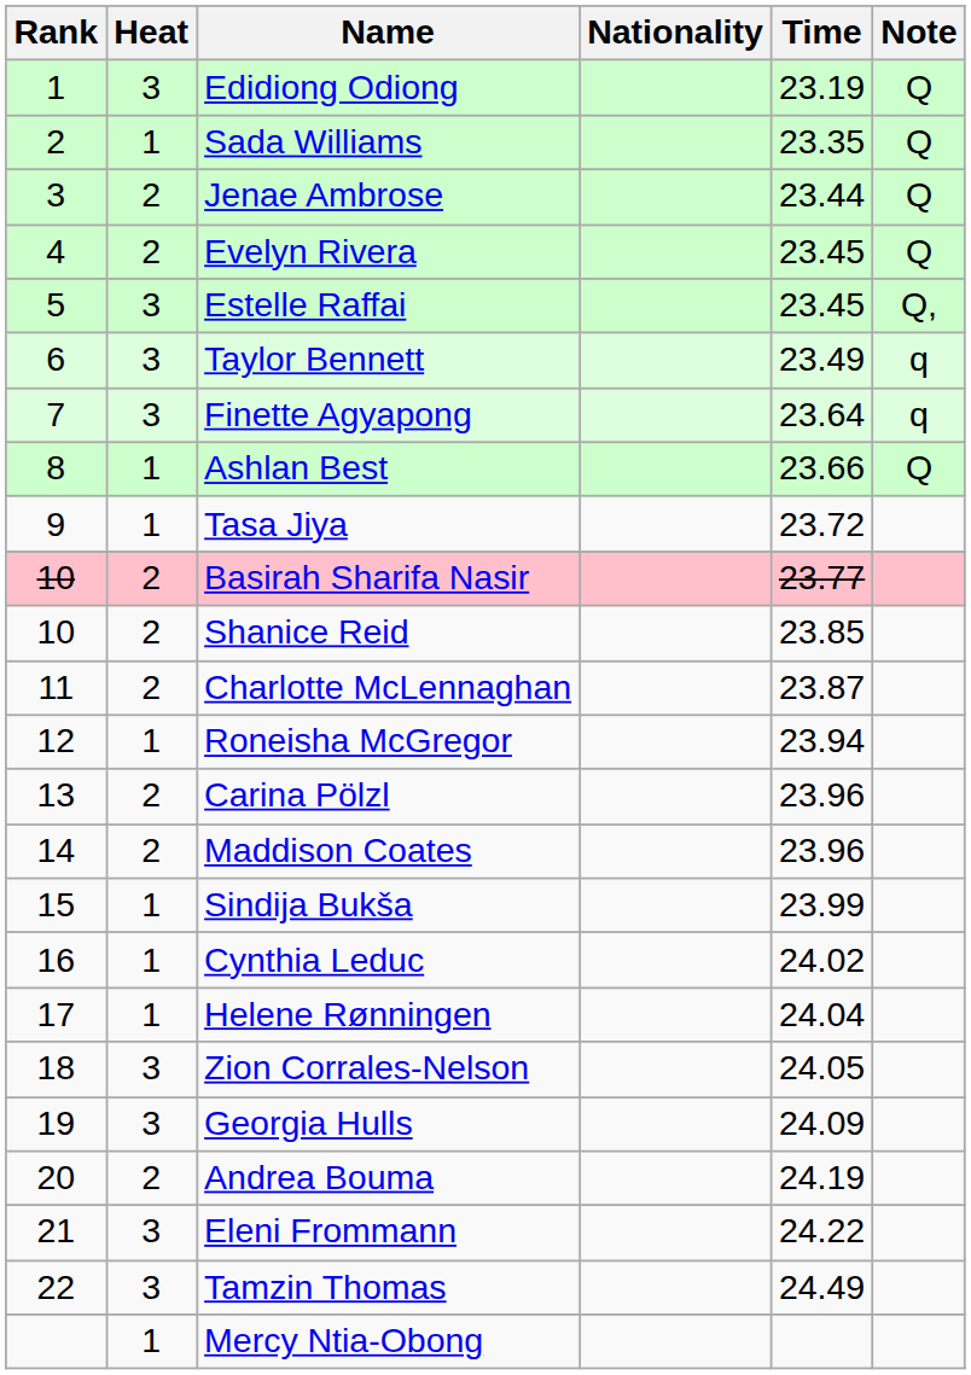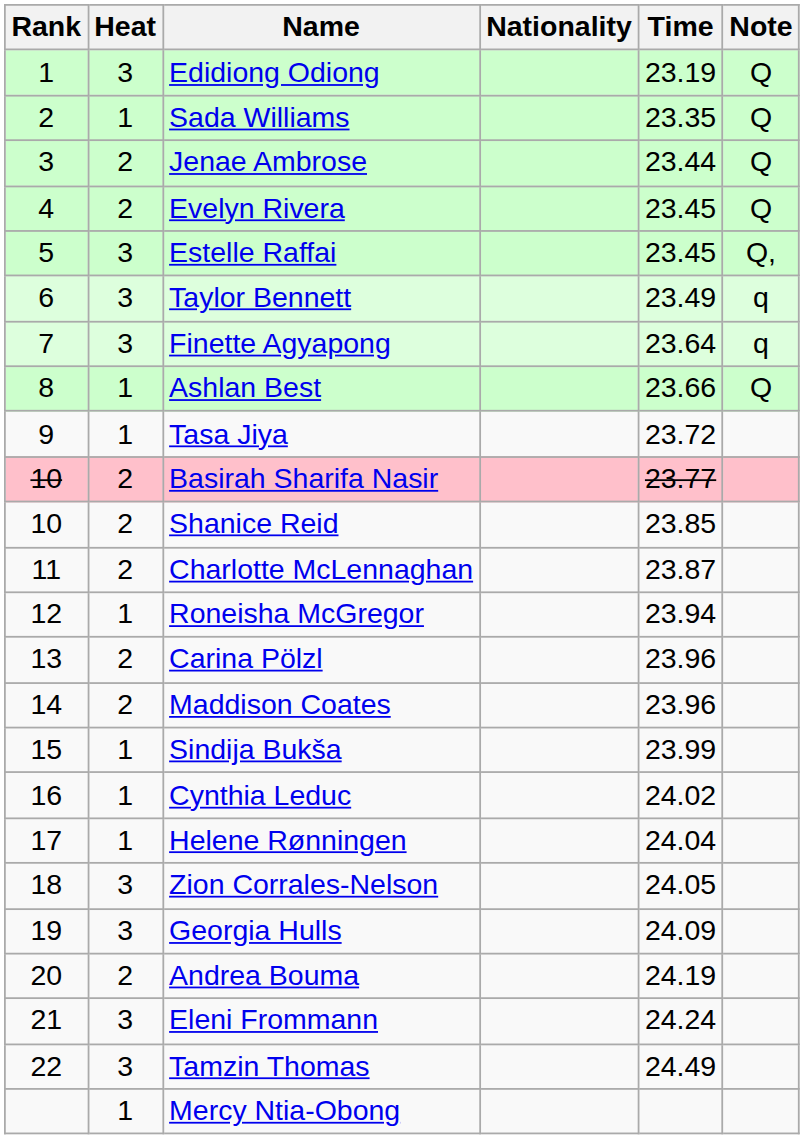Eleni Frommann | Time: 24.22 -> 24.24
